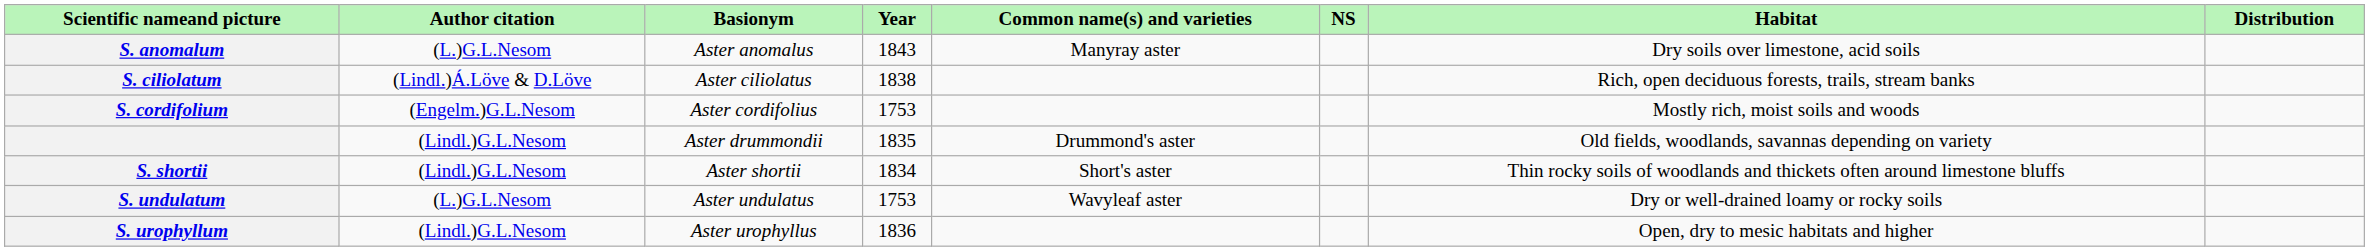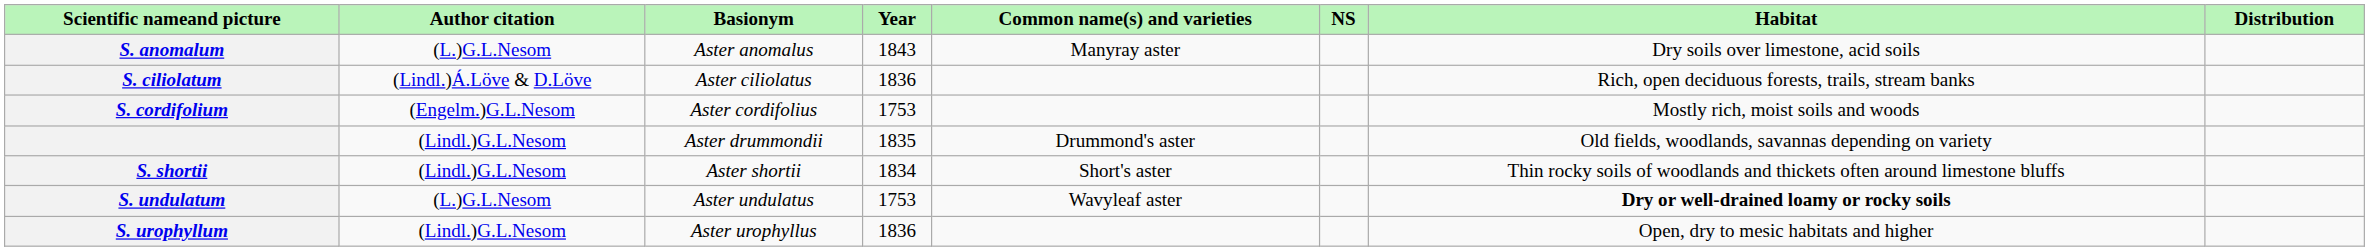S. ciliolatum | Year: 1838 -> 1836
S. undulatum | Habitat: normal -> bold
